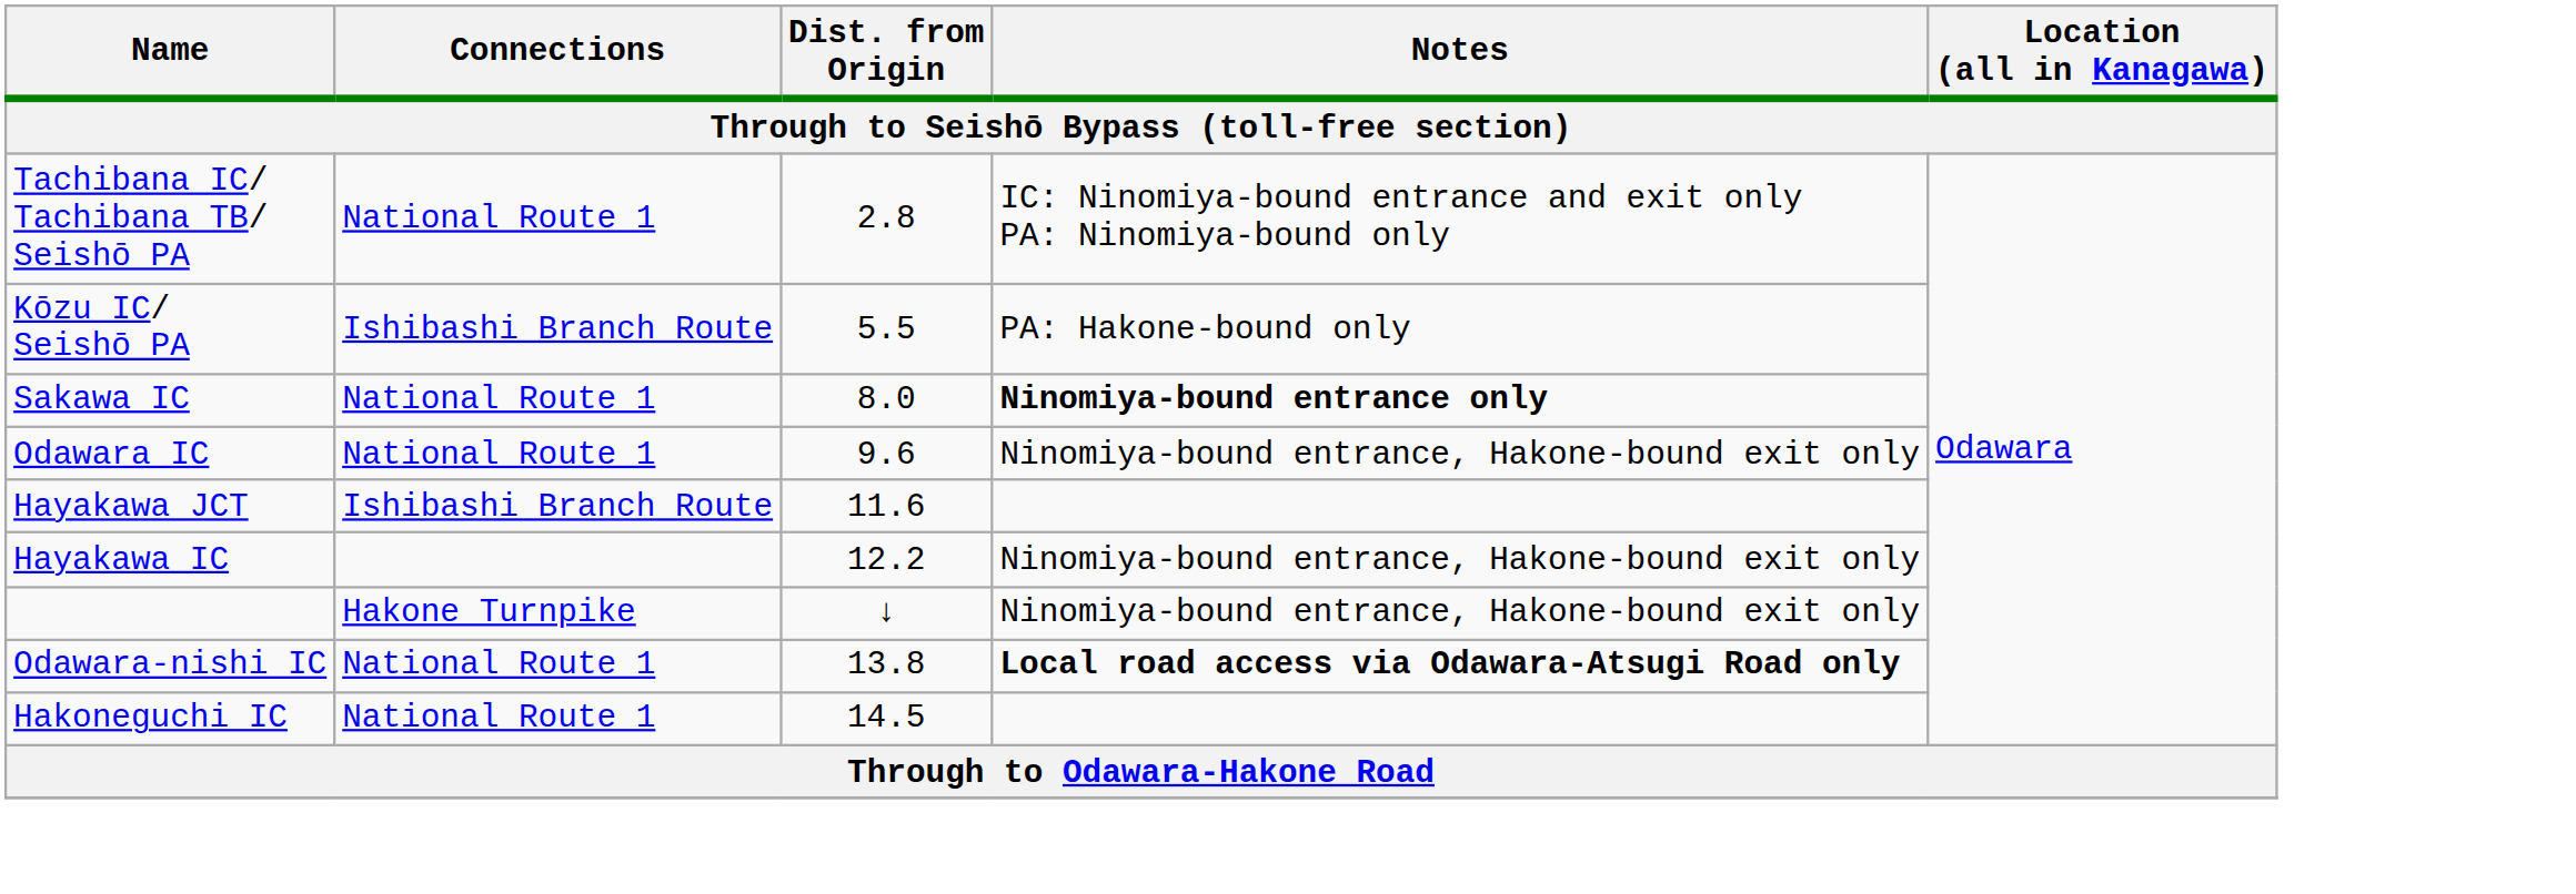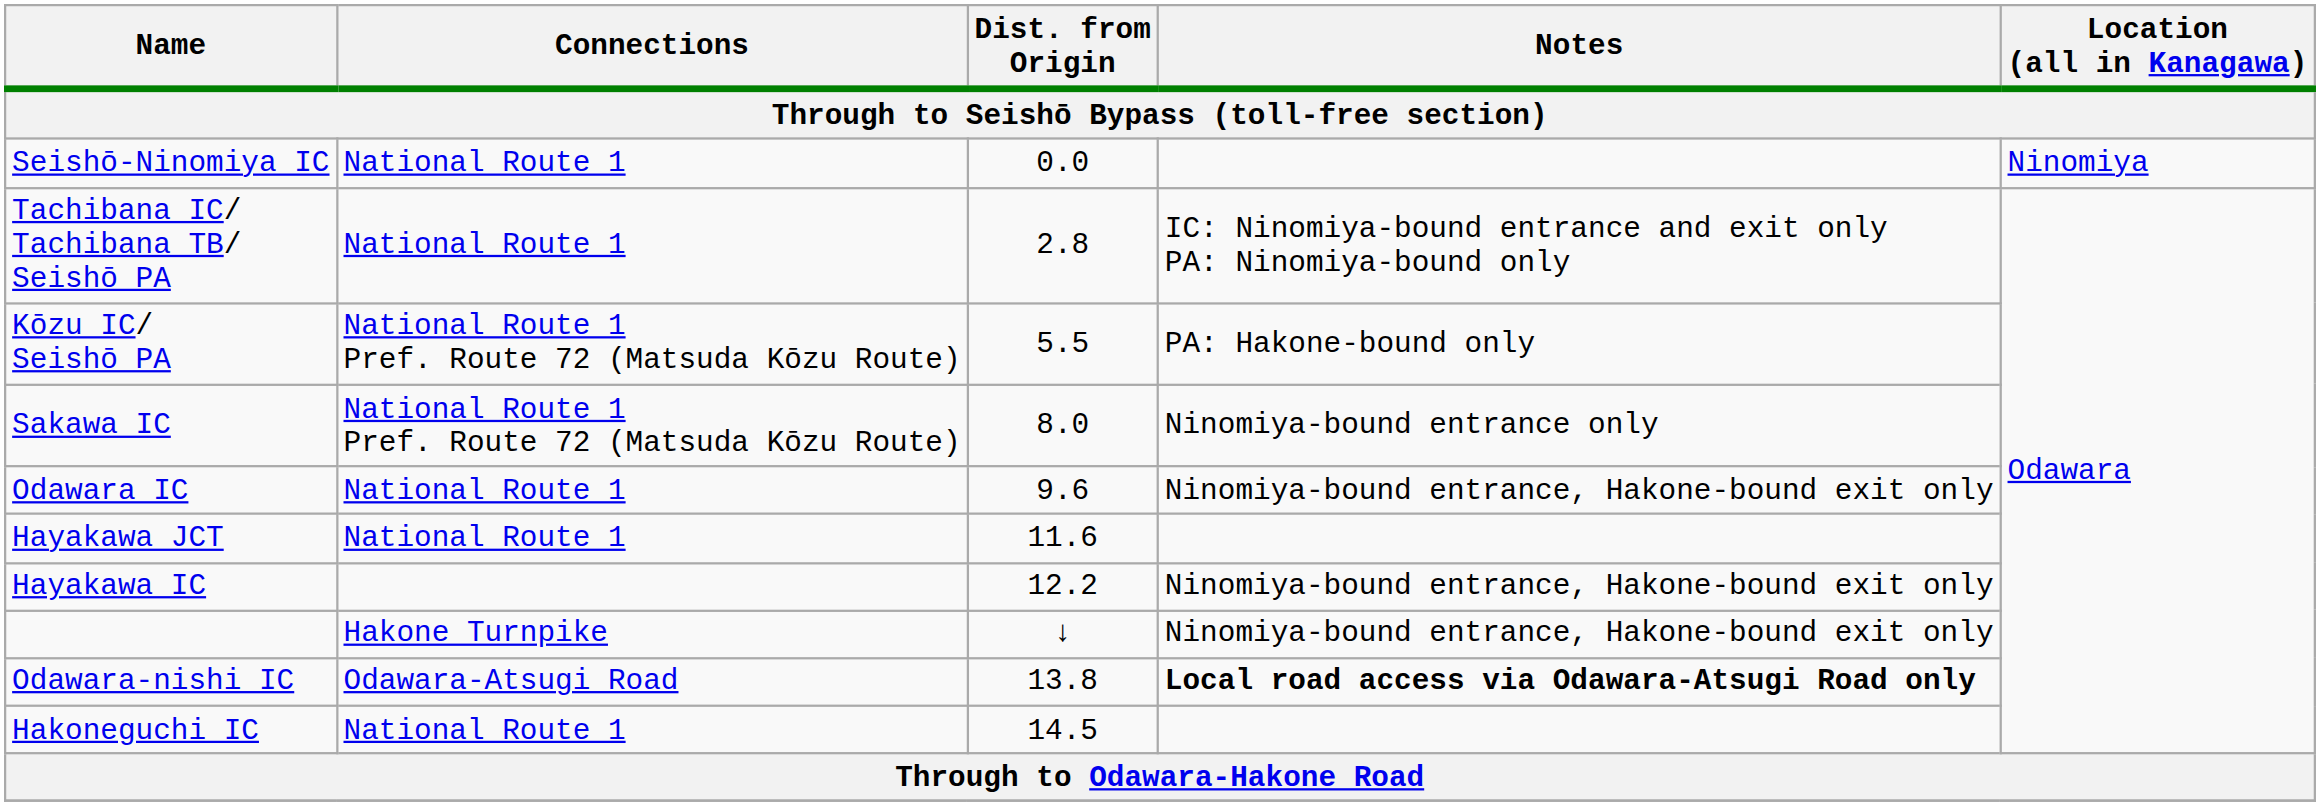+ row: Seishō-Ninomiya IC | National Route 1 | 0.0 | Ninomiya
Kōzu IC/ Seishō PA | Connections: Ishibashi Branch Route -> National Route 1 Pref. Route 72 (Matsuda Kōzu Route)
Sakawa IC | Connections: National Route 1 -> National Route 1 Pref. Route 72 (Matsuda Kōzu Route)
Sakawa IC | Notes: bold -> normal
Hayakawa JCT | Connections: Ishibashi Branch Route -> National Route 1
Odawara-nishi IC | Connections: National Route 1 -> Odawara-Atsugi Road
